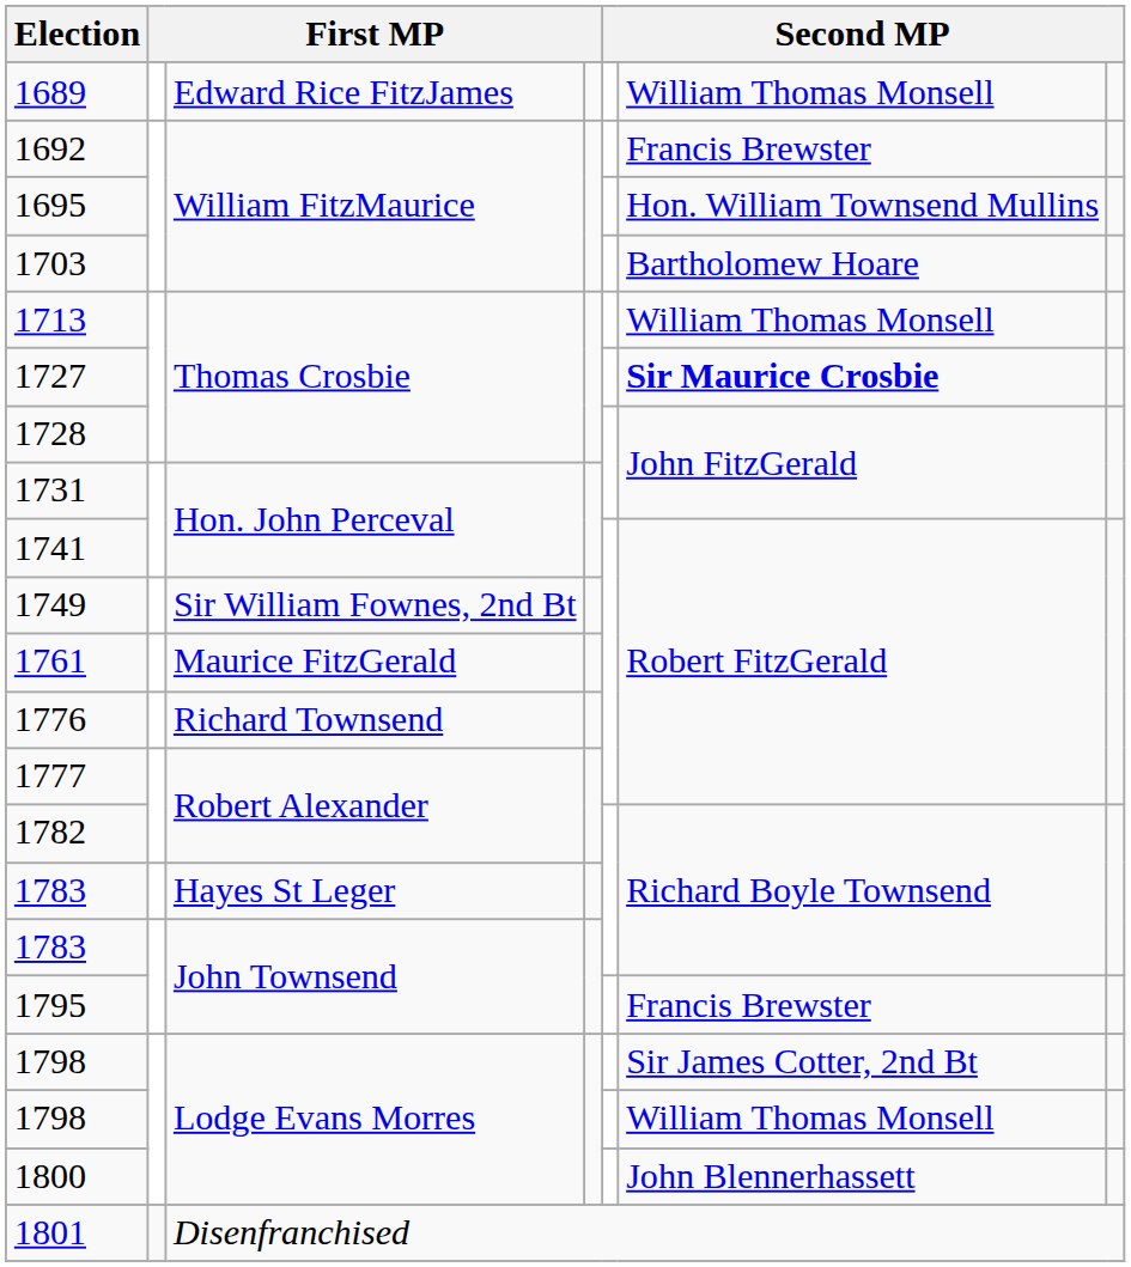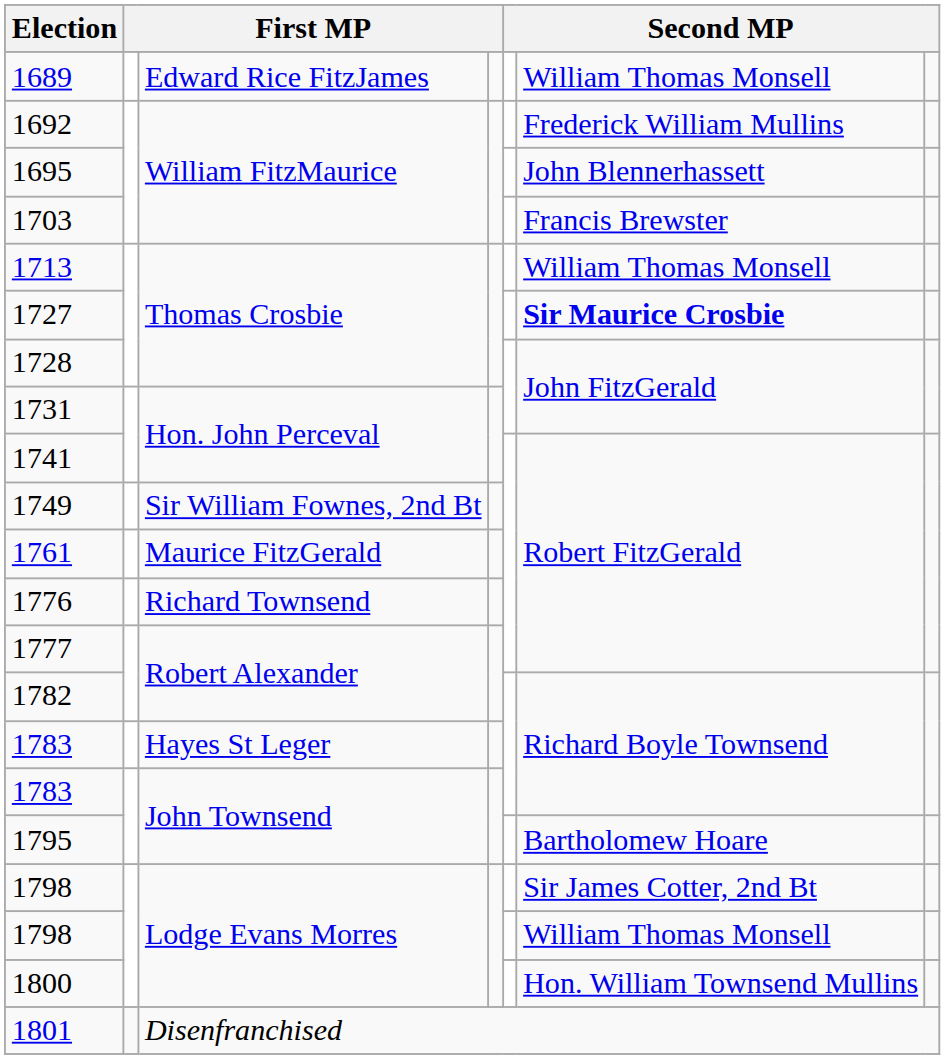1692 | column 6: Francis Brewster -> Frederick William Mullins
1695 | column 6: Hon. William Townsend Mullins -> John Blennerhassett
1703 | column 6: Bartholomew Hoare -> Francis Brewster
1795 | column 6: Francis Brewster -> Bartholomew Hoare
1800 | column 6: John Blennerhassett -> Hon. William Townsend Mullins
